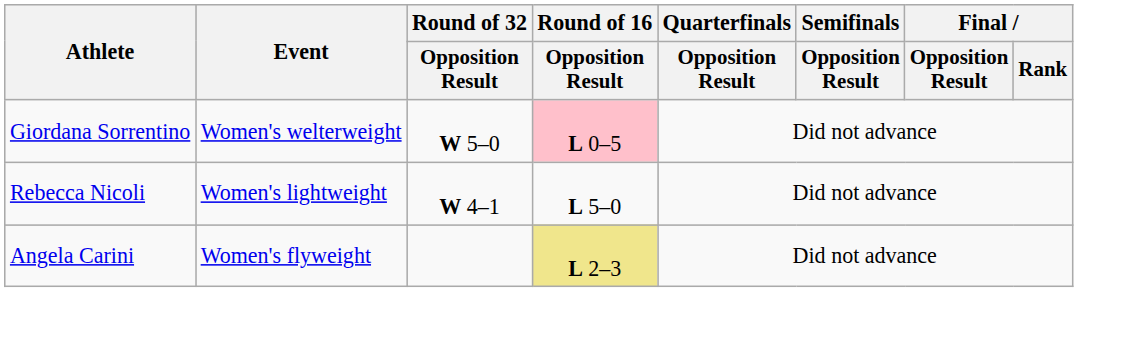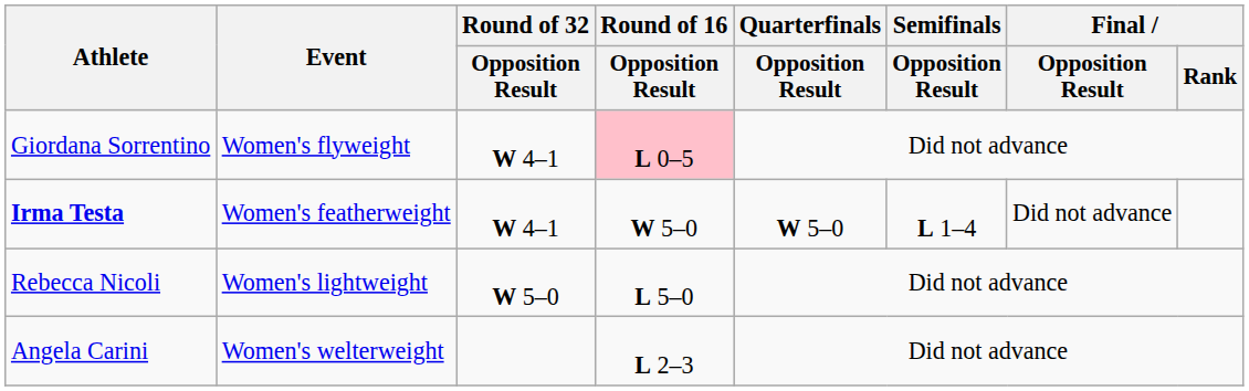Giordana Sorrentino | Event: Women's welterweight -> Women's flyweight
Giordana Sorrentino | Round of 32 / Opposition Result: W 5–0 -> W 4–1
+ row: Irma Testa | Women's featherweight | W 4–1 | W 5–0 | W 5–0 | L 1–4 | Did not advance
Rebecca Nicoli | Round of 32 / Opposition Result: W 4–1 -> W 5–0
Angela Carini | Event: Women's flyweight -> Women's welterweight
Angela Carini | Round of 16 / Opposition Result: khaki background -> no background
